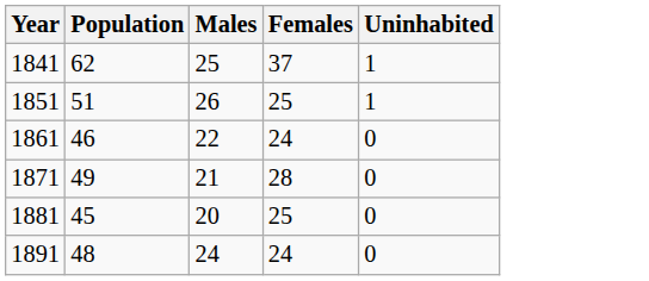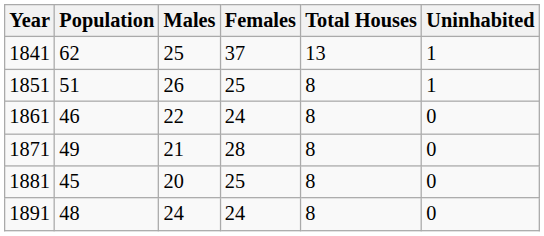+ column: Total Houses | 13 | 8 | 8 | 8 | 8 | 8
